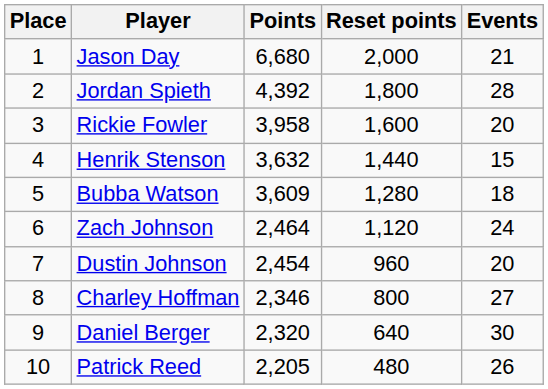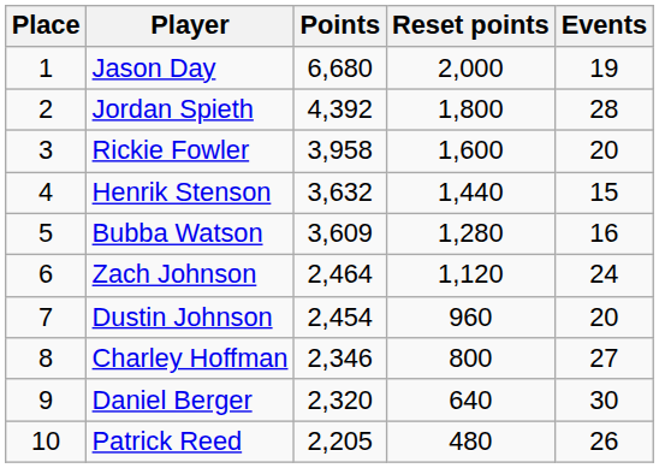Jason Day | Events: 21 -> 19
Bubba Watson | Events: 18 -> 16
